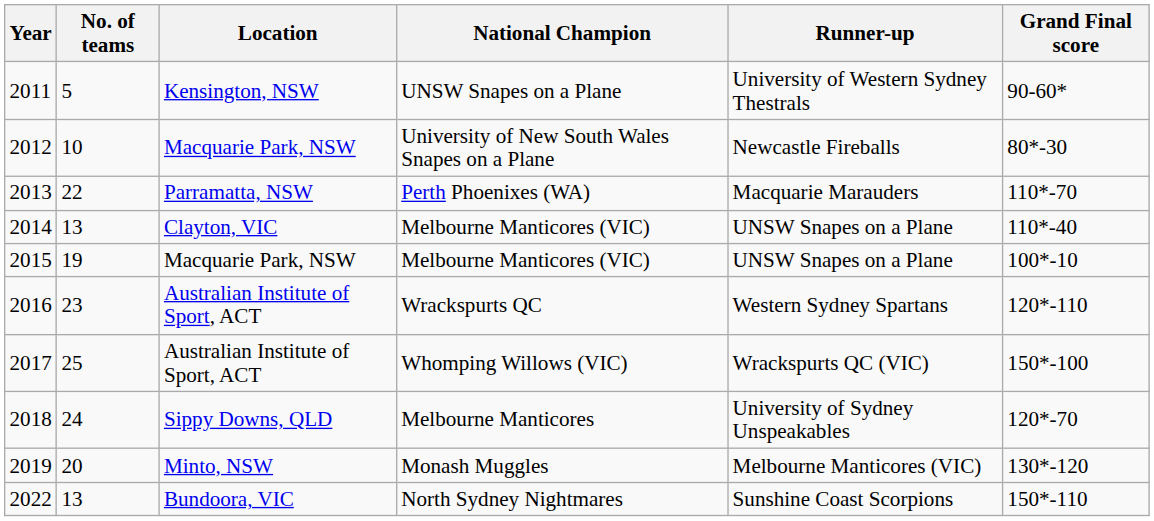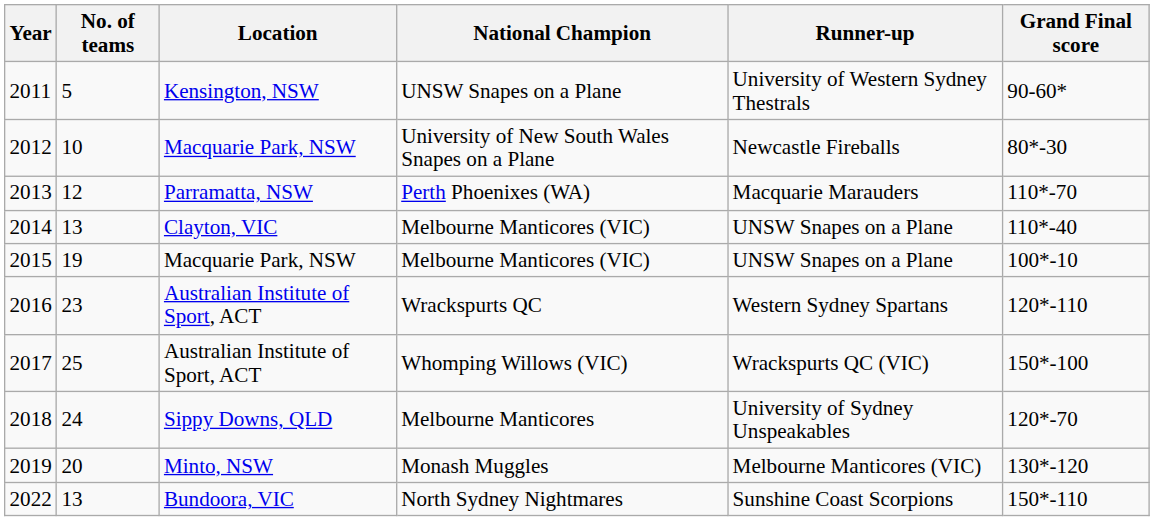Perth Phoenixes (WA) | No. of teams: 22 -> 12
